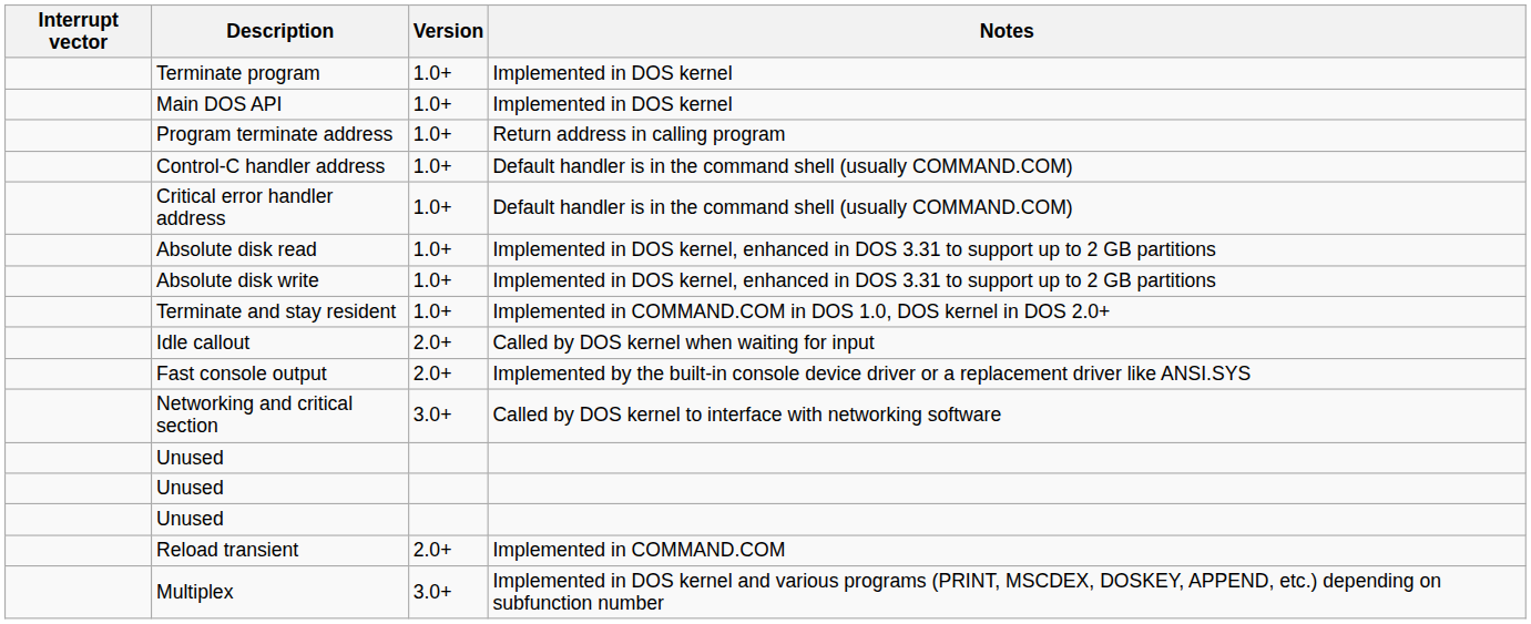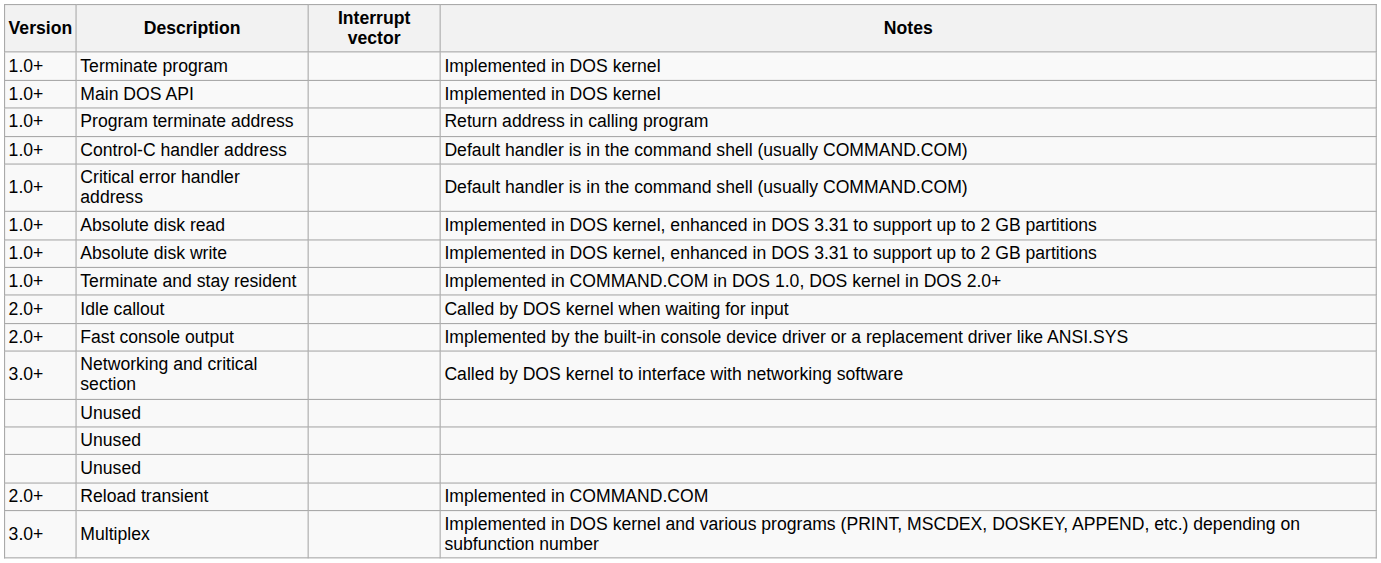columns swapped: Interrupt vector <-> Version
